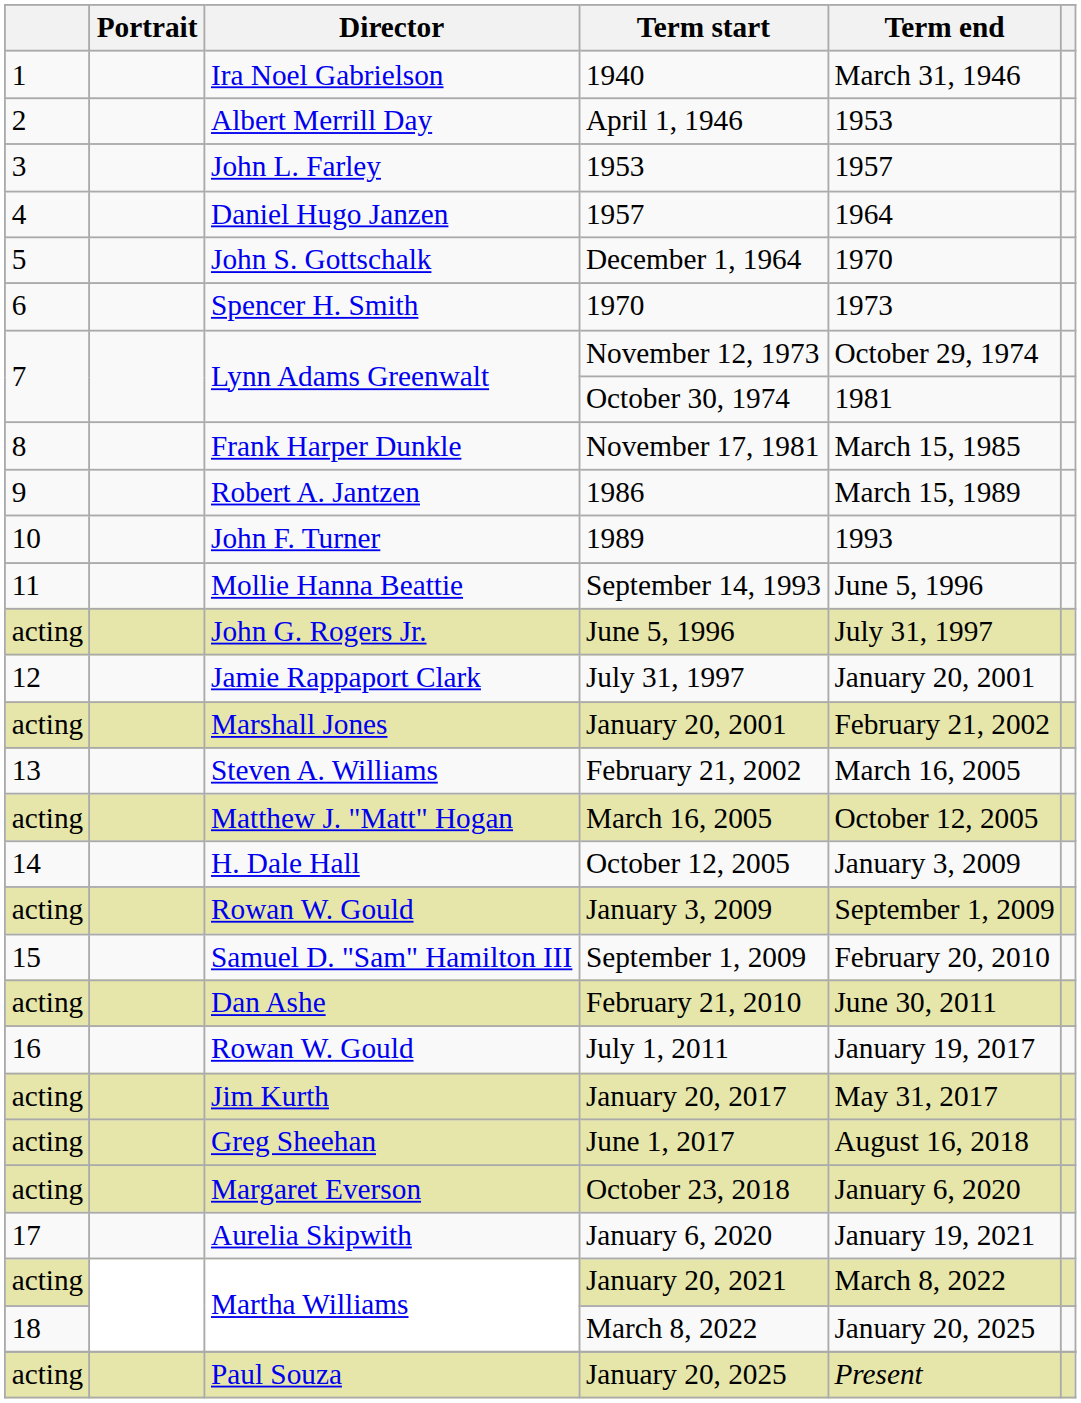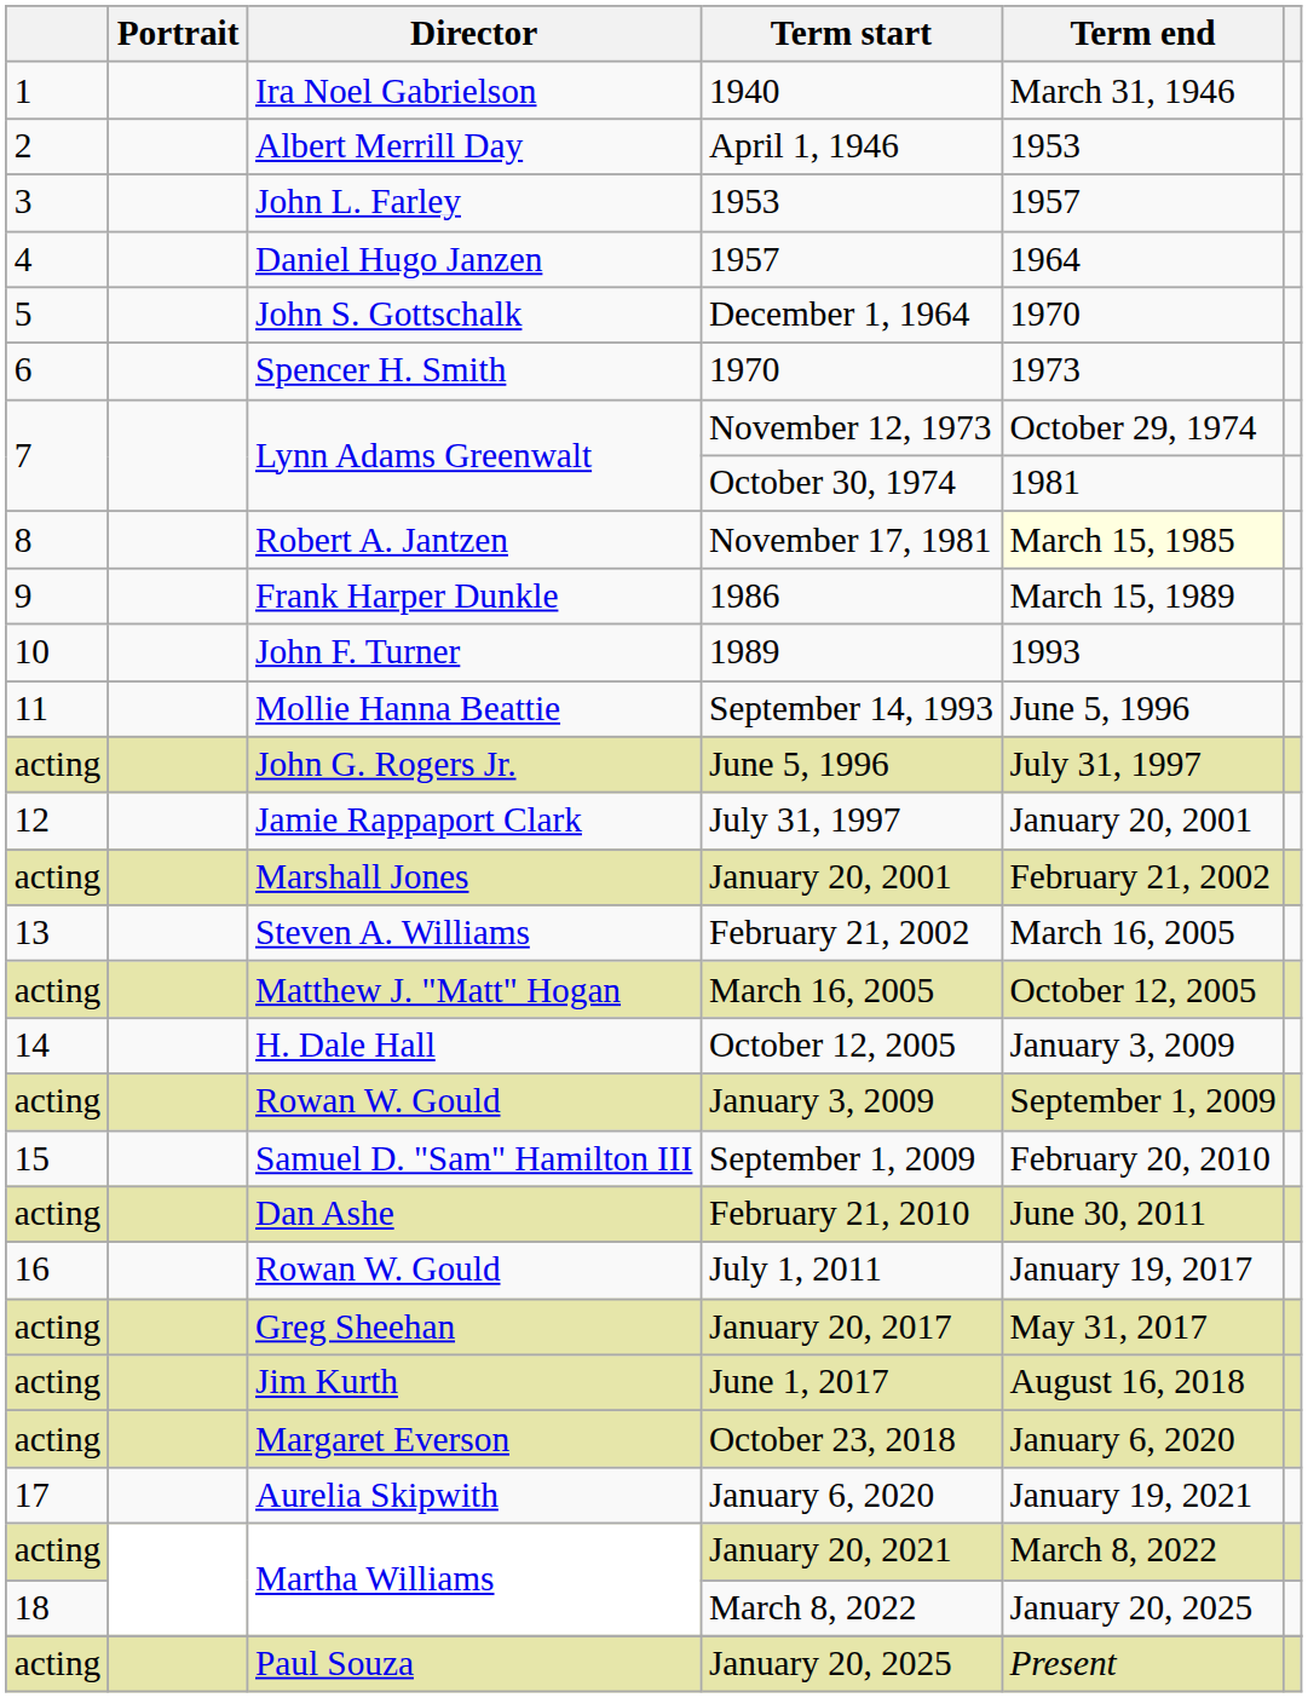November 17, 1981 | Director: Frank Harper Dunkle -> Robert A. Jantzen
November 17, 1981 | Term end: no background -> lightyellow background
1986 | Director: Robert A. Jantzen -> Frank Harper Dunkle
January 20, 2017 | Director: Jim Kurth -> Greg Sheehan
June 1, 2017 | Director: Greg Sheehan -> Jim Kurth
